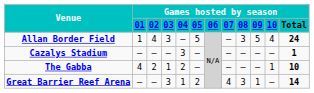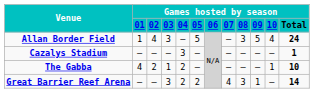Great Barrier Reef Arena | column 5: 1 -> 2
